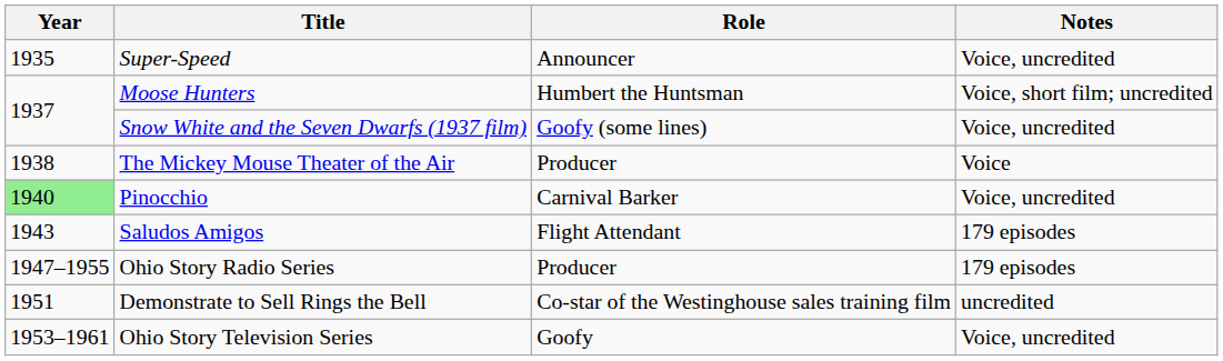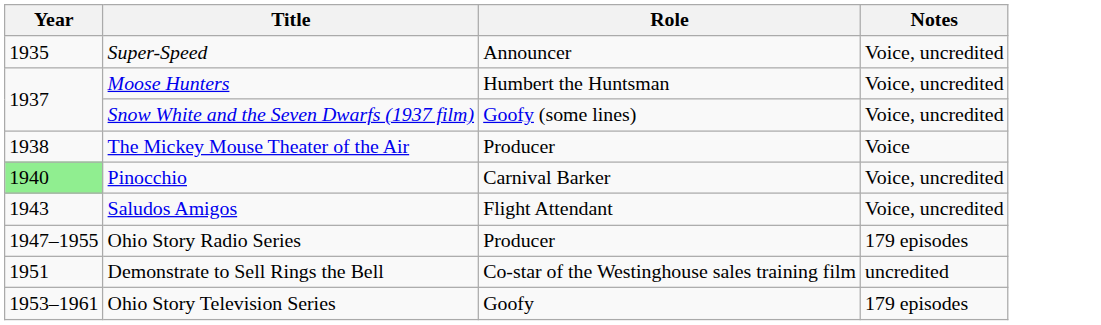Moose Hunters | Notes: Voice, short film; uncredited -> Voice, uncredited
Saludos Amigos | Notes: 179 episodes -> Voice, uncredited
Ohio Story Television Series | Notes: Voice, uncredited -> 179 episodes
